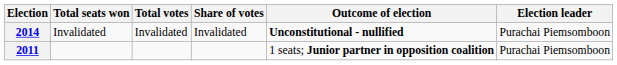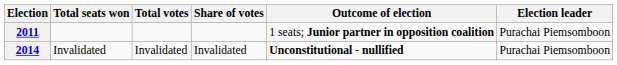rows swapped: 2011 <-> 2014
